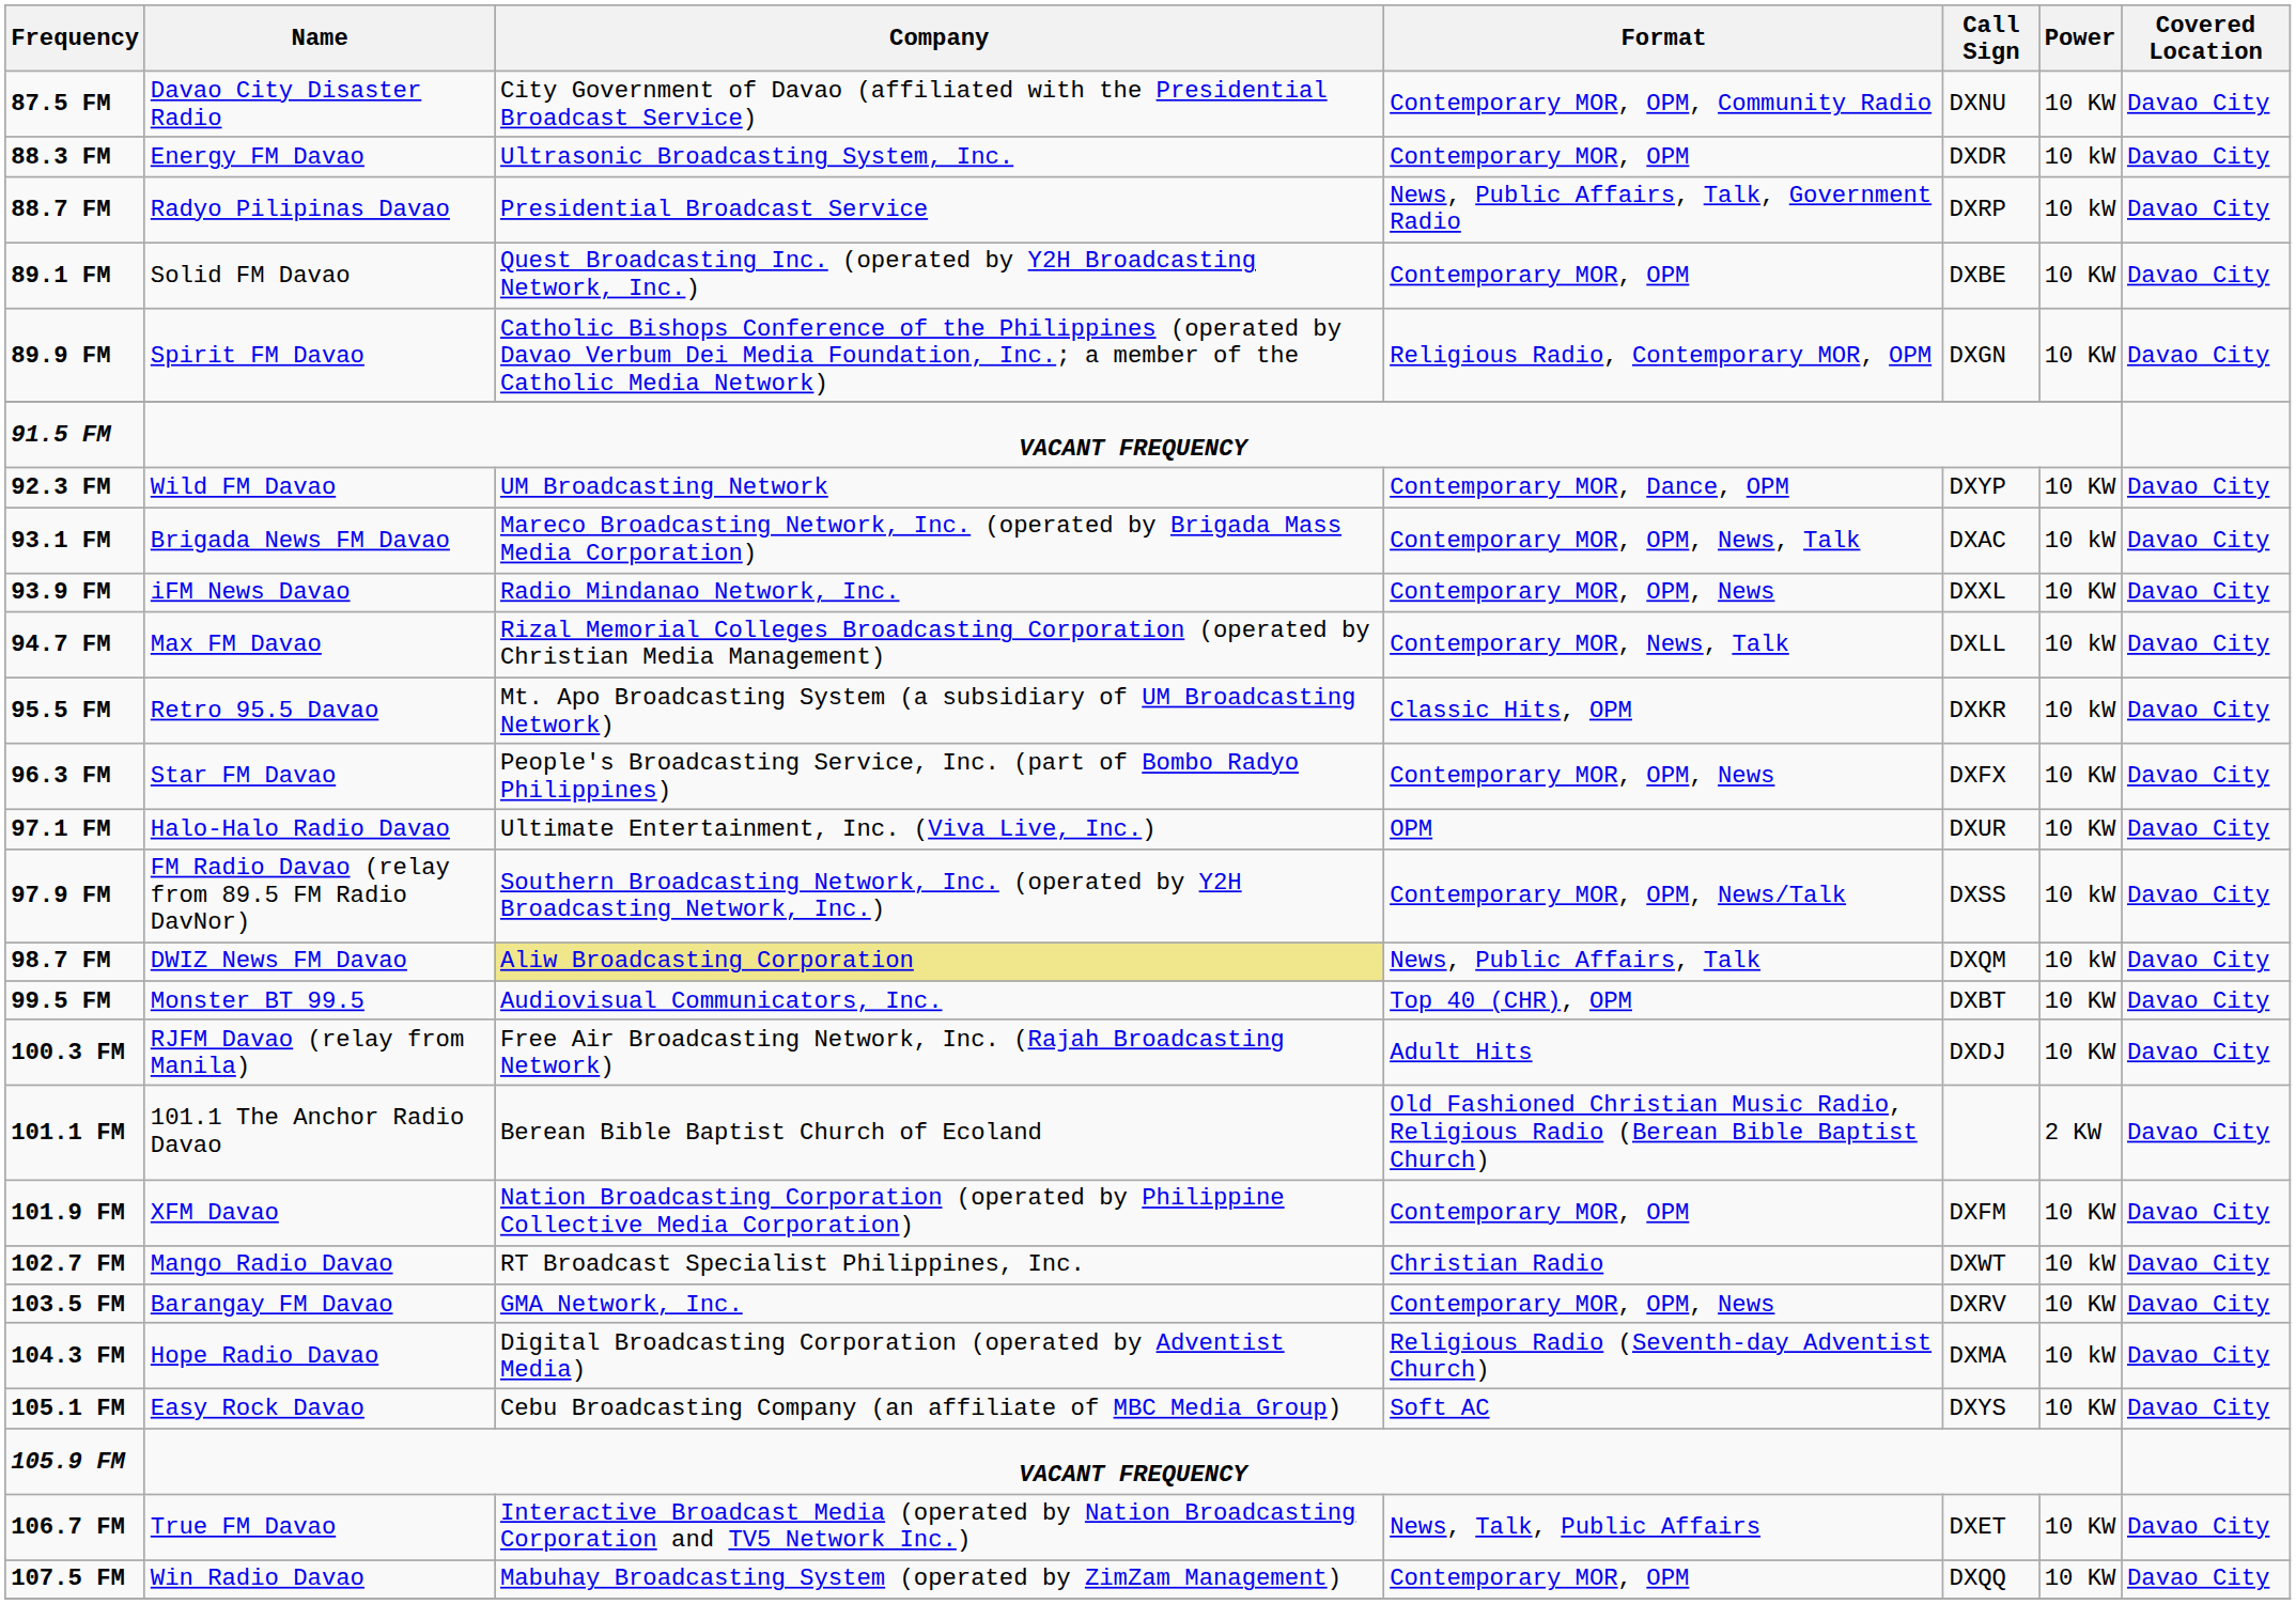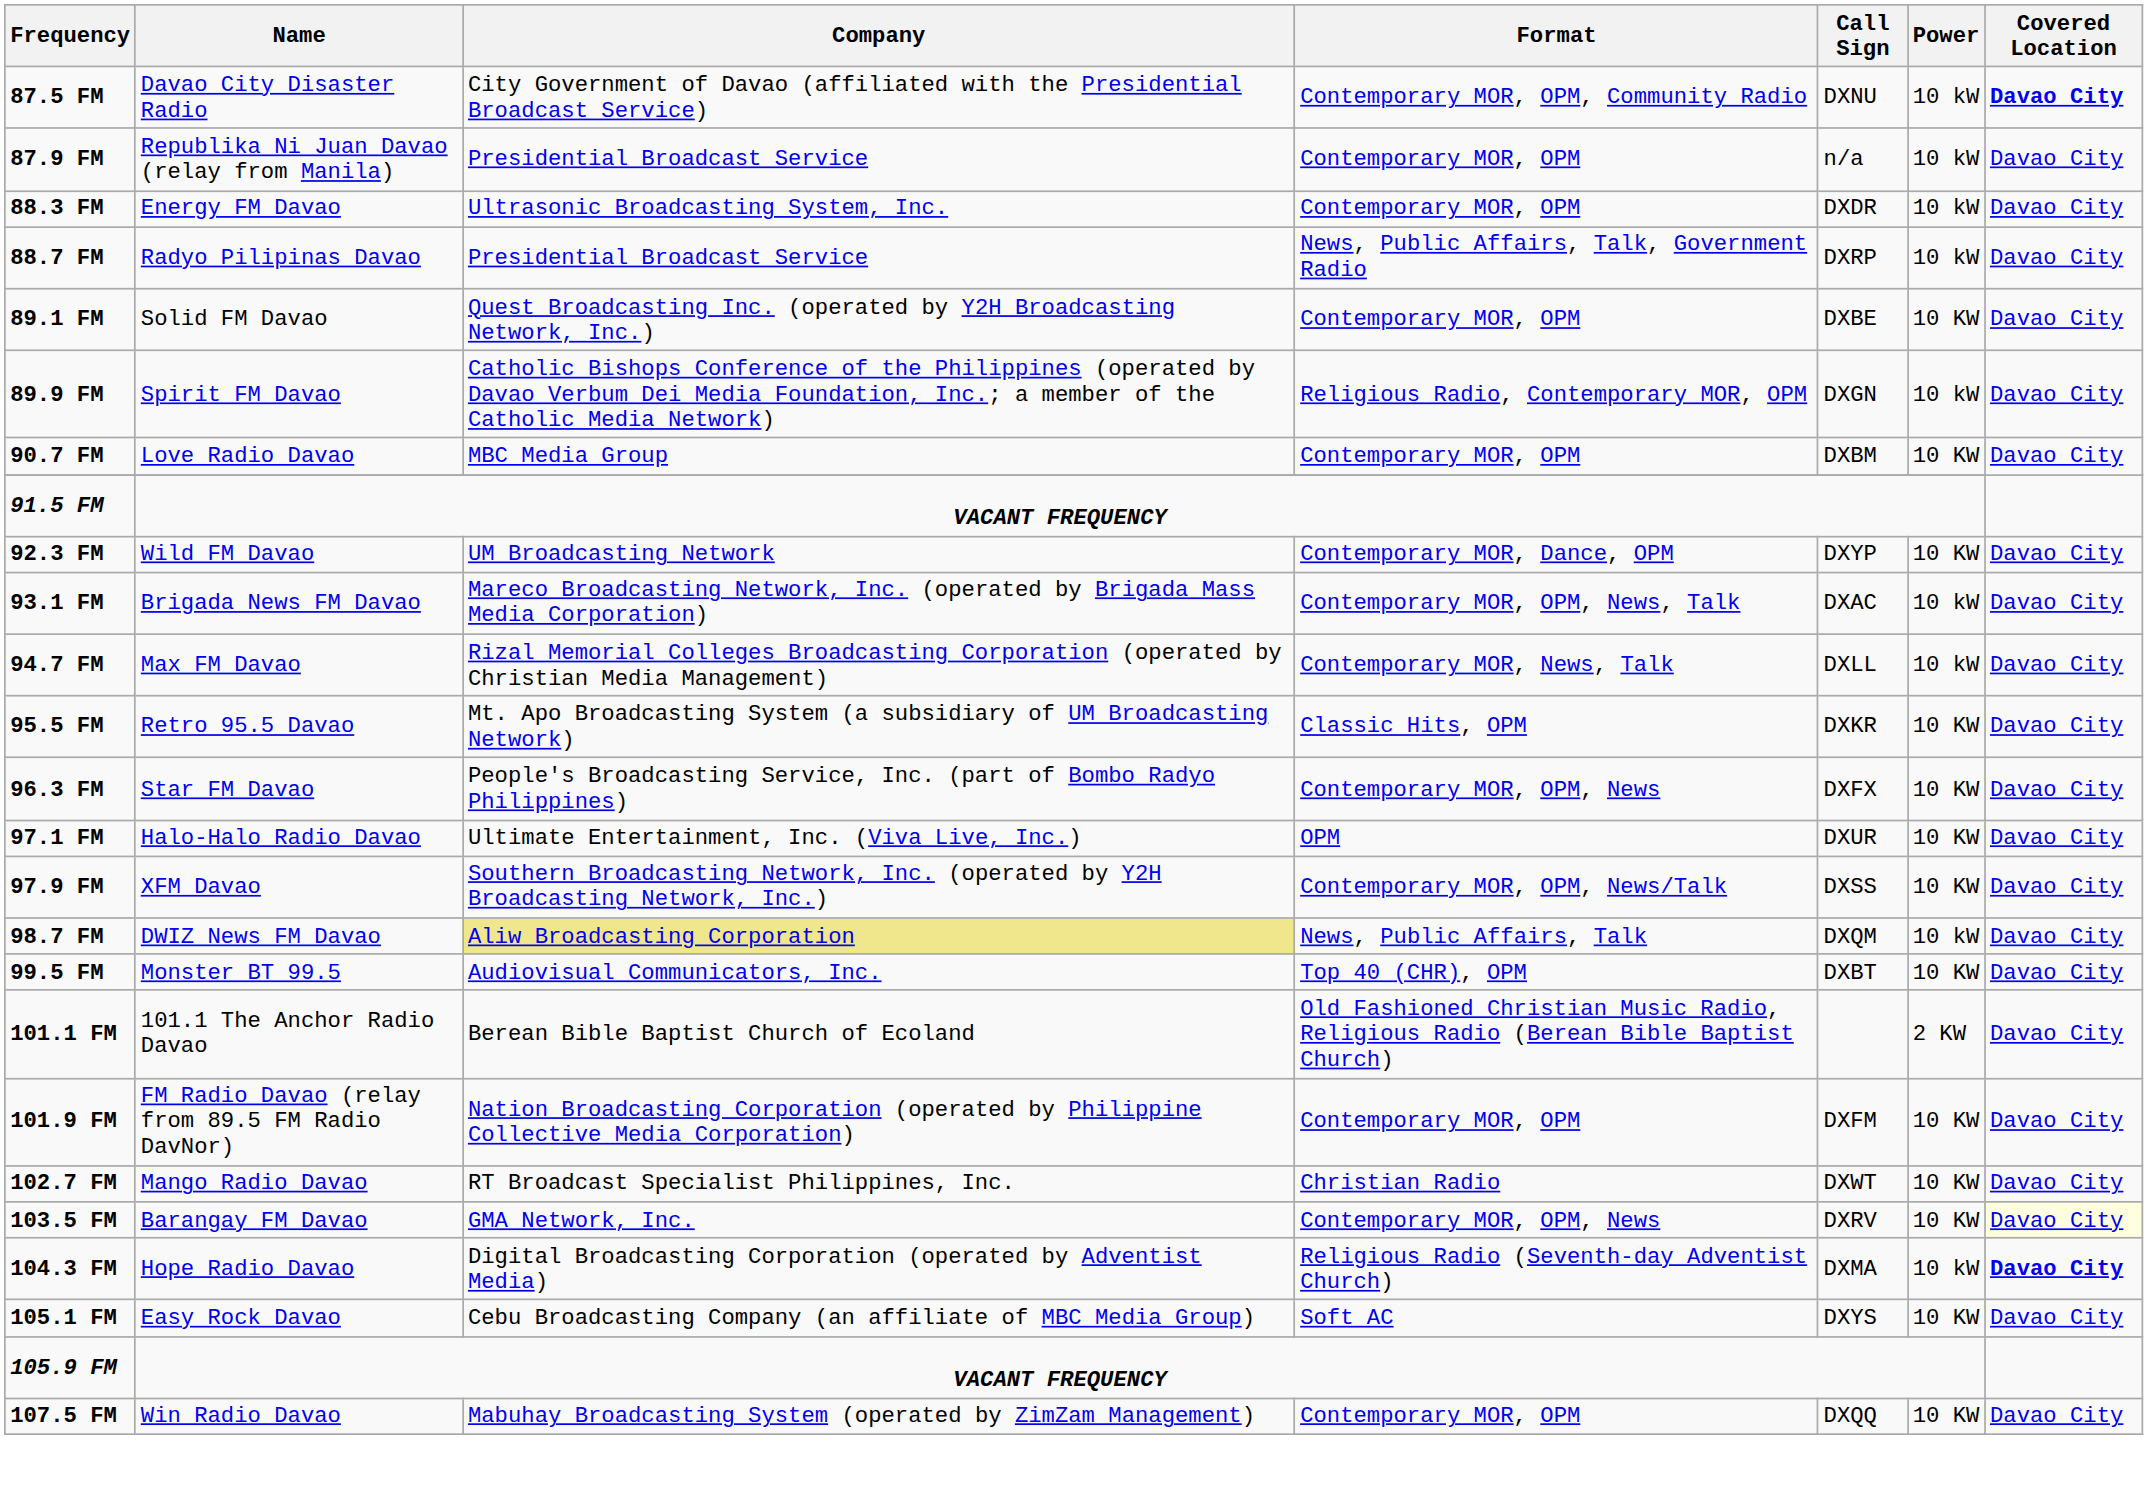87.5 FM | Power: 10 KW -> 10 kW
87.5 FM | Covered Location: normal -> bold
+ row: 87.9 FM | Republika Ni Juan Davao (relay from Manila) | Presidential Broadcast Service | Contemporary MOR, OPM | n/a | 10 kW | Davao City
89.9 FM | Power: 10 KW -> 10 kW
+ row: 90.7 FM | Love Radio Davao | MBC Media Group | Contemporary MOR, OPM | DXBM | 10 KW | Davao City
- row: 93.9 FM | iFM News Davao | Radio Mindanao Network, Inc. | Contemporary MOR, OPM, News | DXXL | 10 KW | Davao City
95.5 FM | Power: 10 kW -> 10 KW
97.9 FM | Name: FM Radio Davao (relay from 89.5 FM Radio DavNor) -> XFM Davao
97.9 FM | Power: 10 kW -> 10 KW
- row: 100.3 FM | RJFM Davao (relay from Manila) | Free Air Broadcasting Network, Inc. (Rajah Broadcasting Network) | Adult Hits | DXDJ | 10 KW | Davao City
101.9 FM | Name: XFM Davao -> FM Radio Davao (relay from 89.5 FM Radio DavNor)
102.7 FM | Power: 10 kW -> 10 KW
103.5 FM | Covered Location: no background -> lightyellow background
104.3 FM | Covered Location: normal -> bold
- row: 106.7 FM | True FM Davao | Interactive Broadcast Media (operated by Nation Broadcasting Corporation and TV5 Network Inc.) | News, Talk, Public Affairs | DXET | 10 KW | Davao City
